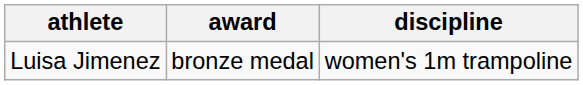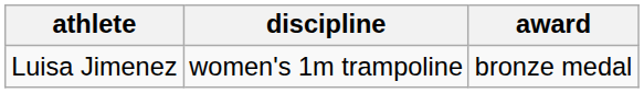columns swapped: discipline <-> award
